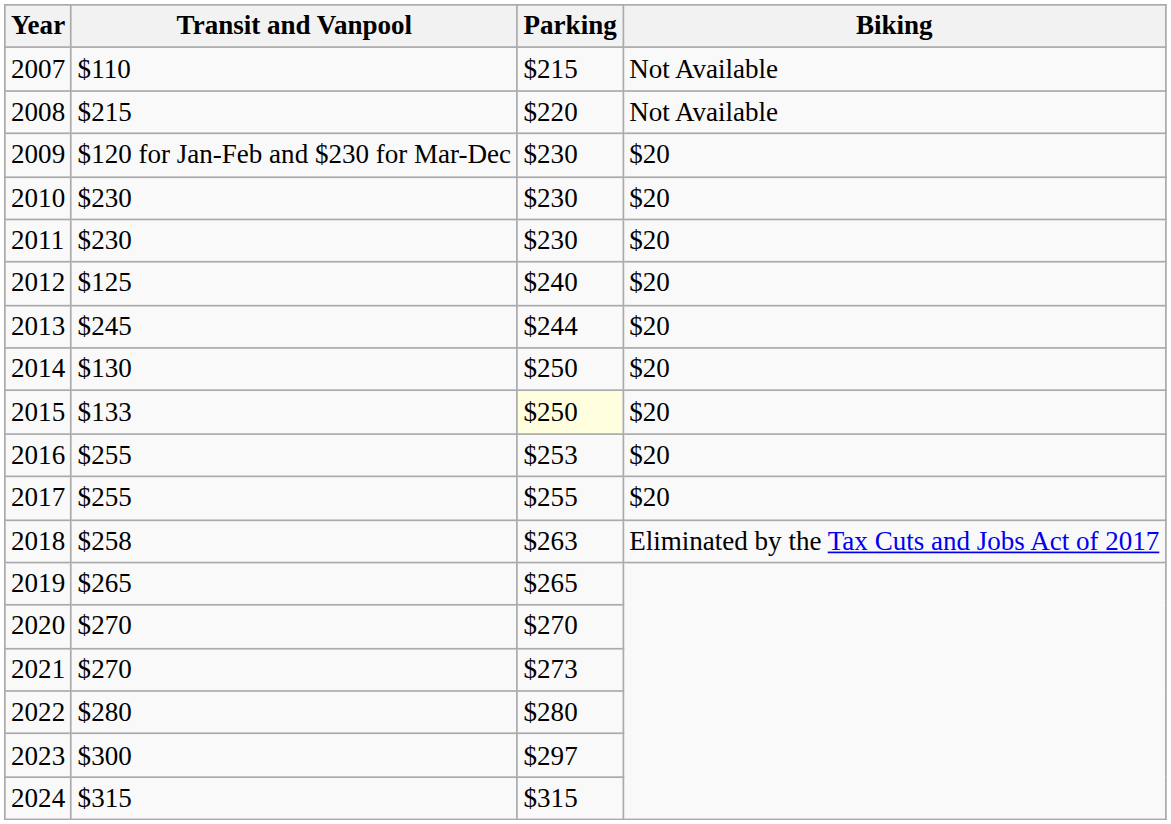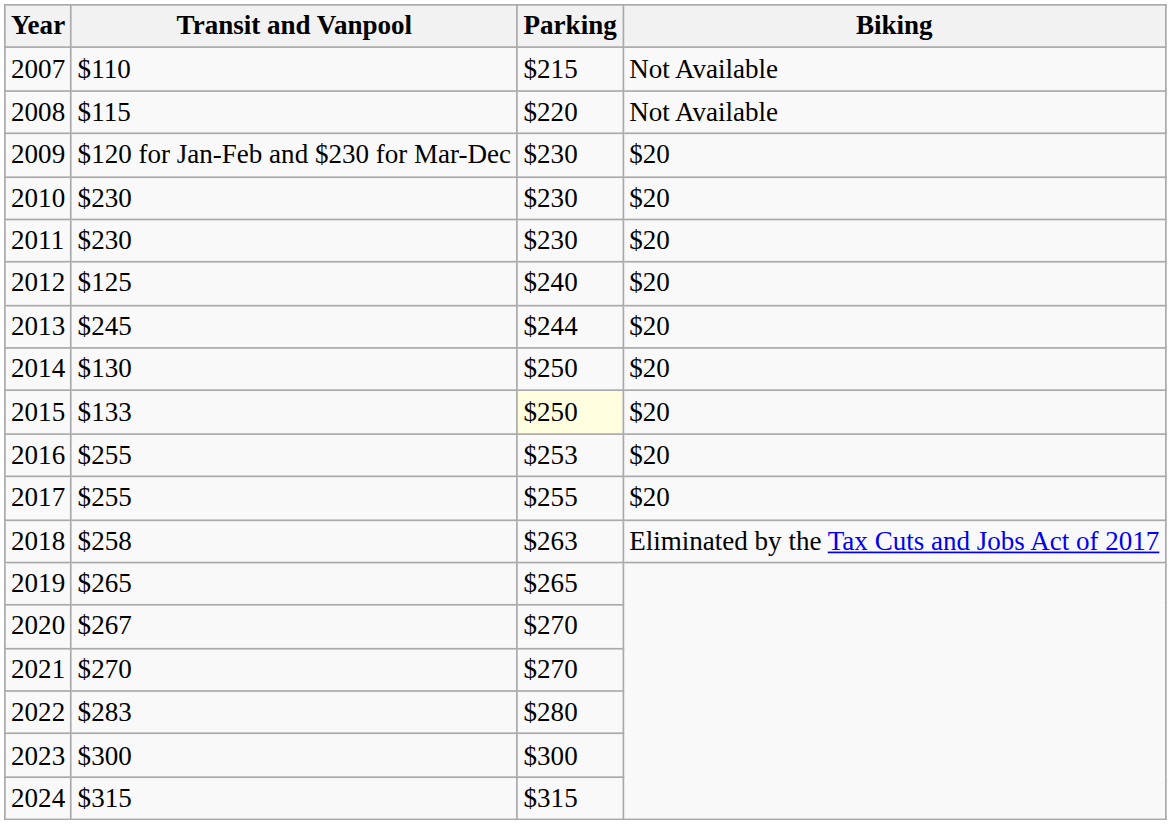2008 | Transit and Vanpool: $215 -> $115
2020 | Transit and Vanpool: $270 -> $267
2021 | Parking: $273 -> $270
2022 | Transit and Vanpool: $280 -> $283
2023 | Parking: $297 -> $300
